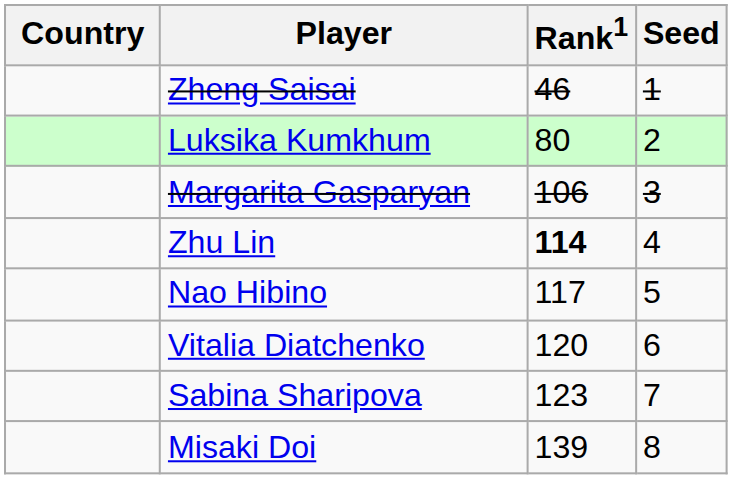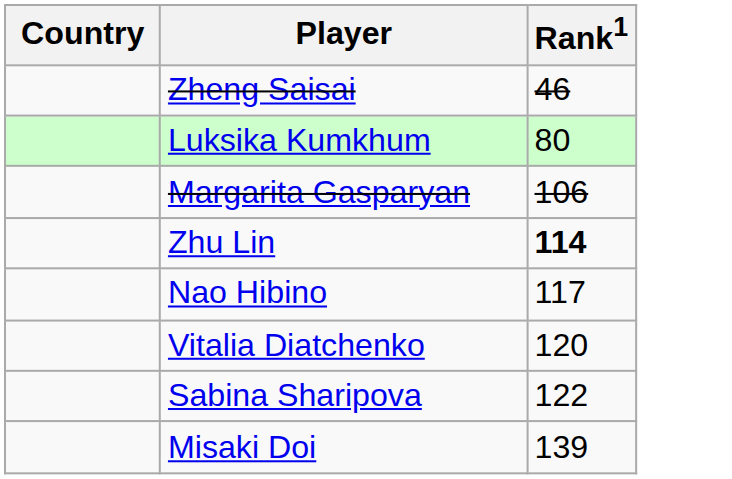- column: Seed | 1 | 2 | 3 | 4 | 5 | 6 | 7 | 8
Sabina Sharipova | Rank1: 123 -> 122
